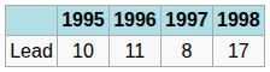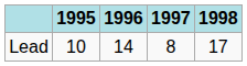Lead | 1996: 11 -> 14
